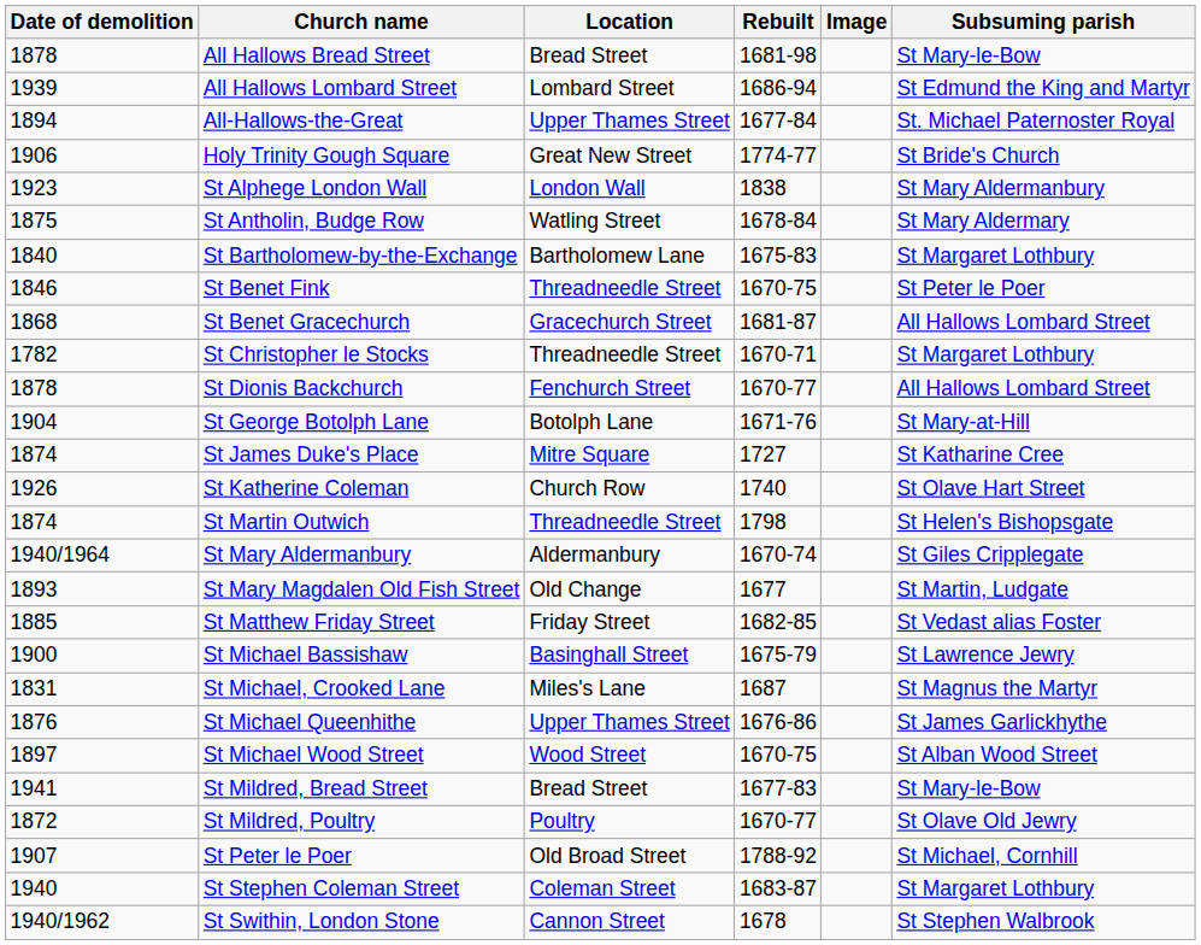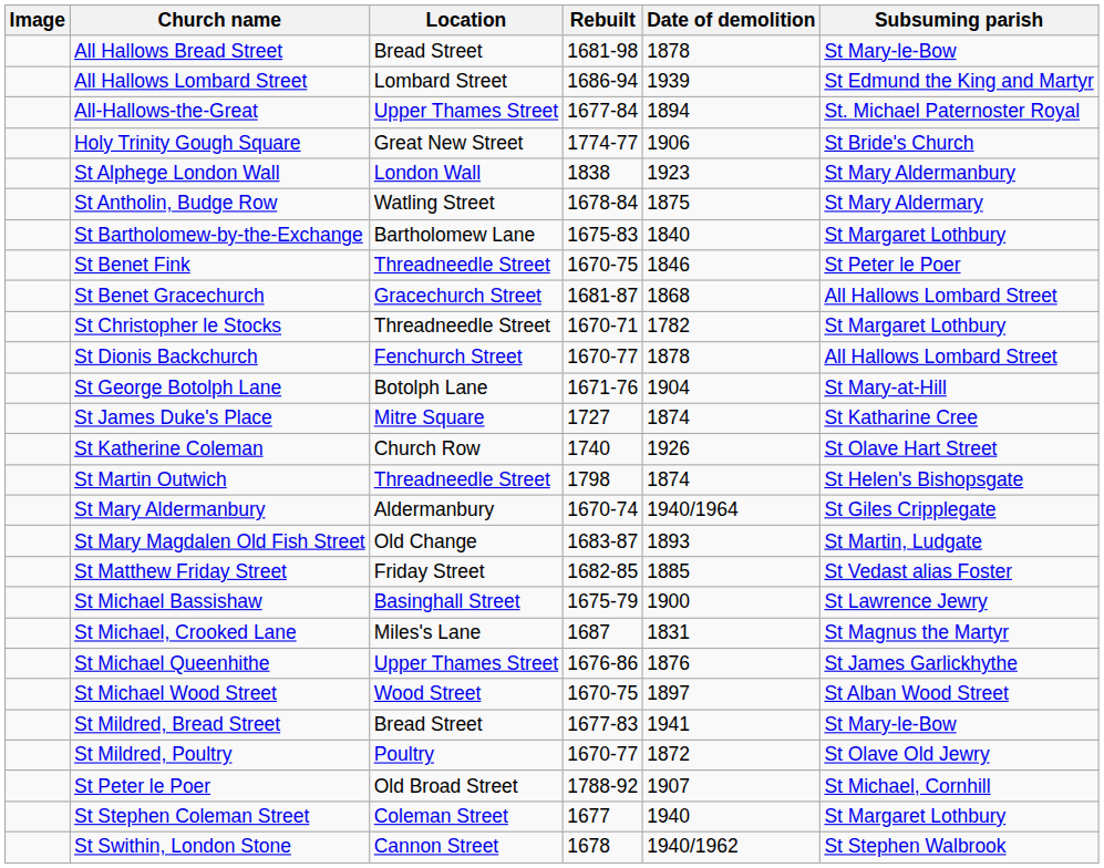columns swapped: Image <-> Date of demolition
St Mary Magdalen Old Fish Street | Rebuilt: 1677 -> 1683-87
St Stephen Coleman Street | Rebuilt: 1683-87 -> 1677
